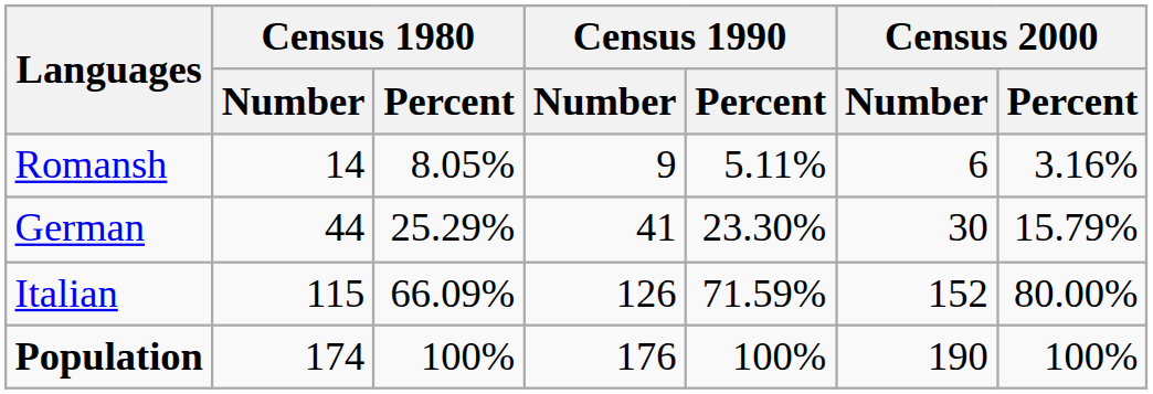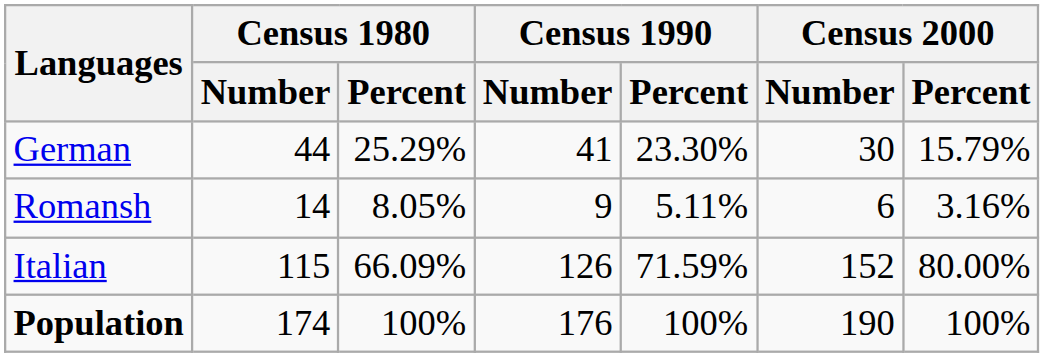rows swapped: German <-> Romansh
